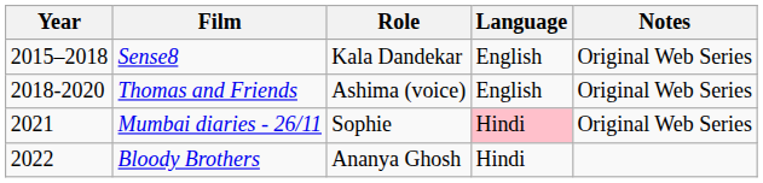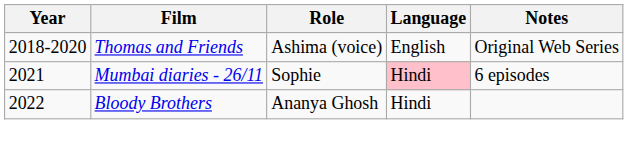- row: 2015–2018 | Sense8 | Kala Dandekar | English | Original Web Series
Mumbai diaries - 26/11 | Notes: Original Web Series -> 6 episodes
